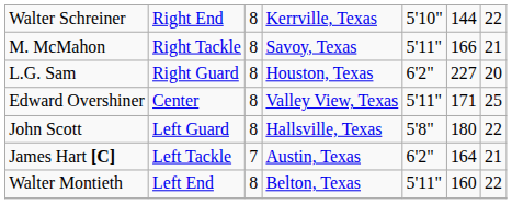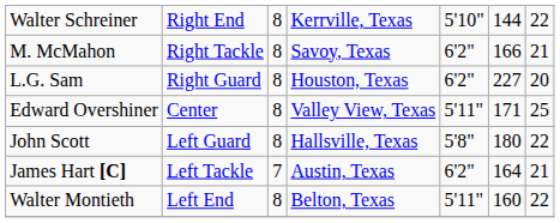M. McMahon | column 5: 5'11" -> 6'2"
